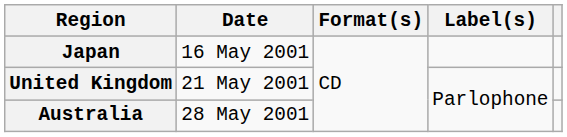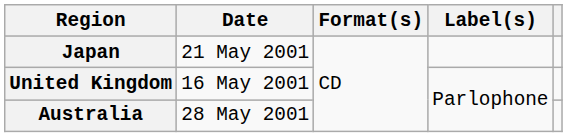Japan | Date: 16 May 2001 -> 21 May 2001
United Kingdom | Date: 21 May 2001 -> 16 May 2001
